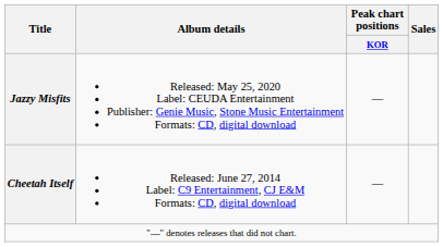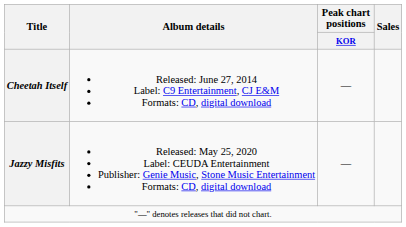rows swapped: Cheetah Itself <-> Jazzy Misfits
